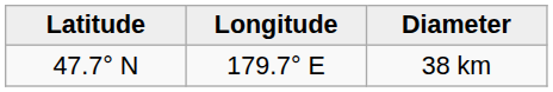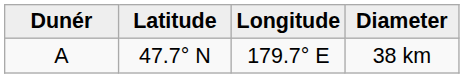+ column: Dunér | A
